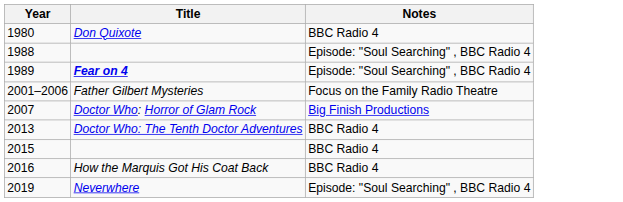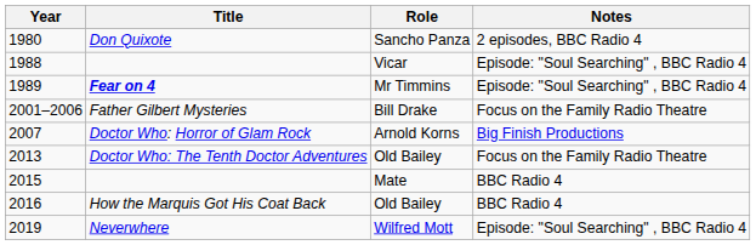+ column: Role | Sancho Panza | Vicar | Mr Timmins | Bill Drake | Arnold Korns | Old Bailey | Mate | Old Bailey | Wilfred Mott
1980 | Notes: BBC Radio 4 -> 2 episodes, BBC Radio 4
2013 | Notes: BBC Radio 4 -> Focus on the Family Radio Theatre
